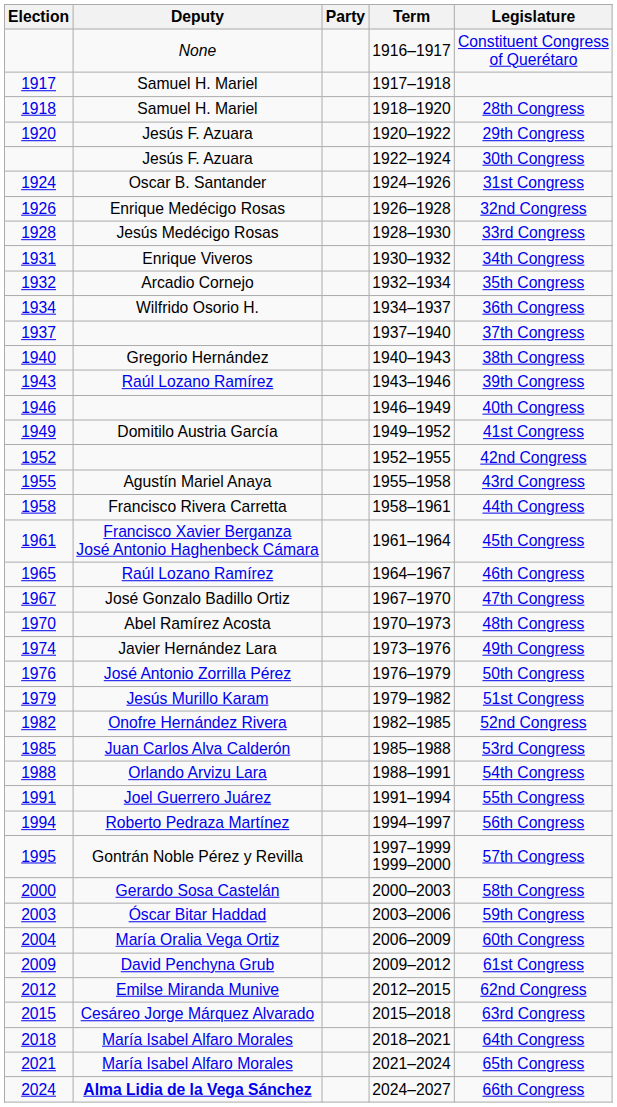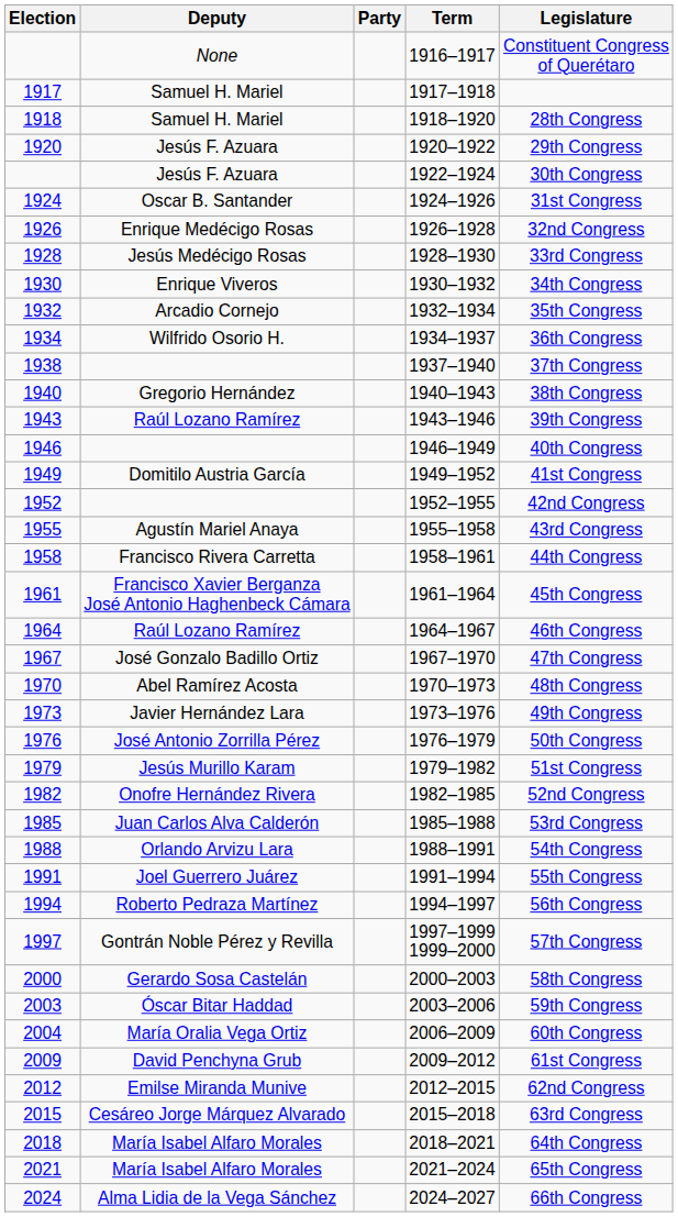1930–1932 | Election: 1931 -> 1930
1937–1940 | Election: 1937 -> 1938
1964–1967 | Election: 1965 -> 1964
1973–1976 | Election: 1974 -> 1973
1997–1999 1999–2000 | Election: 1995 -> 1997
2024–2027 | Deputy: bold -> normal
